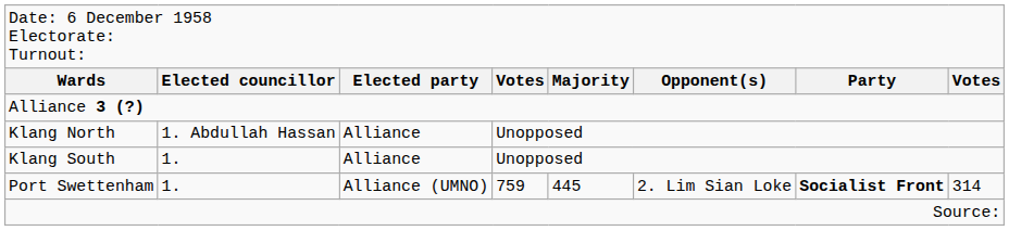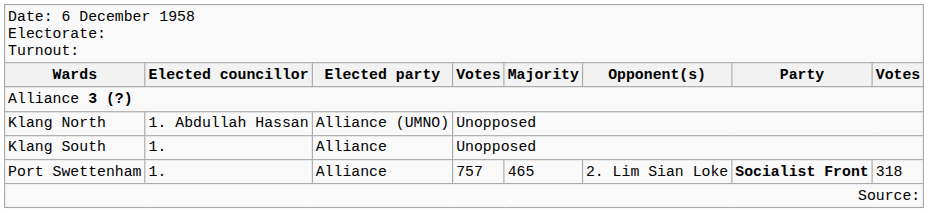Klang North | column 3: Alliance -> Alliance (UMNO)
Port Swettenham | column 3: Alliance (UMNO) -> Alliance
Port Swettenham | column 4: 759 -> 757
Port Swettenham | column 5: 445 -> 465
Port Swettenham | column 8: 314 -> 318
